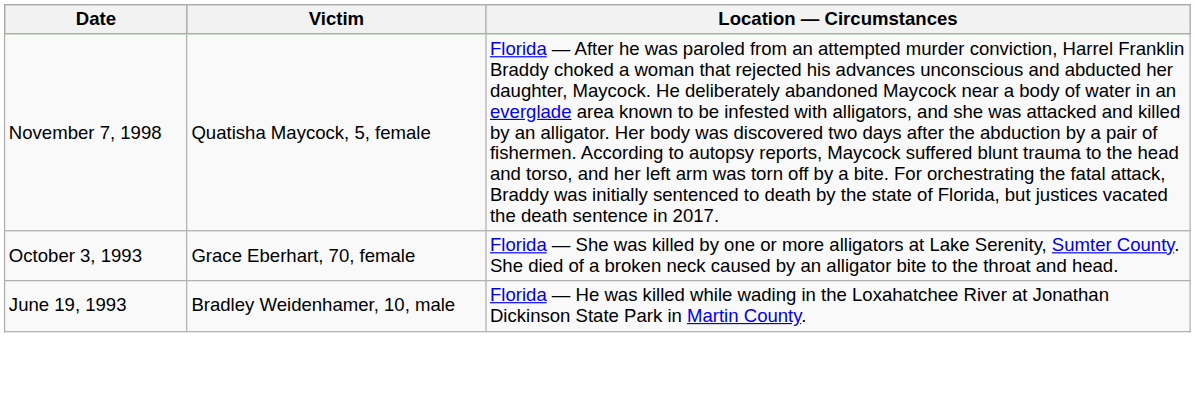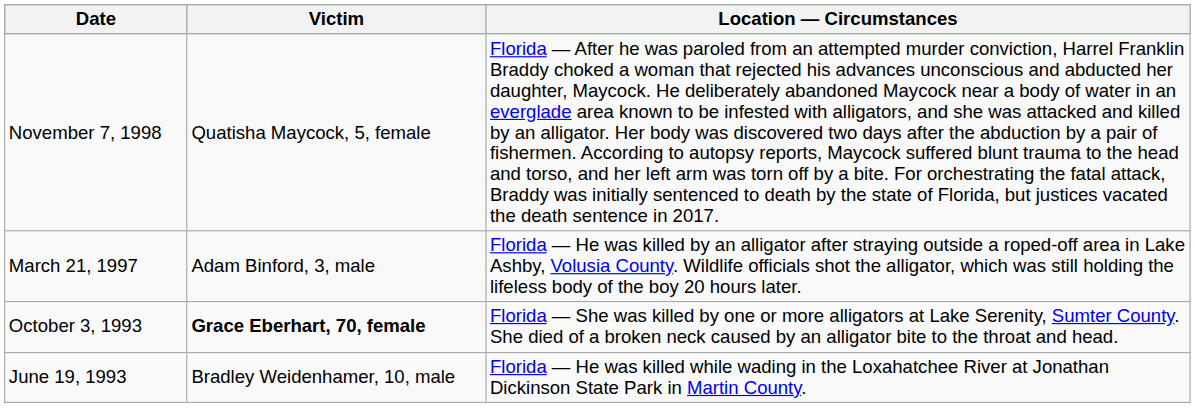+ row: March 21, 1997 | Adam Binford, 3, male | Florida — He was killed by an alligator after straying outside a roped-off area in Lake Ashby, Volusia County. Wildlife officials shot the alligator, which was still holding the lifeless body of the boy 20 hours later.
October 3, 1993 | Victim: normal -> bold
